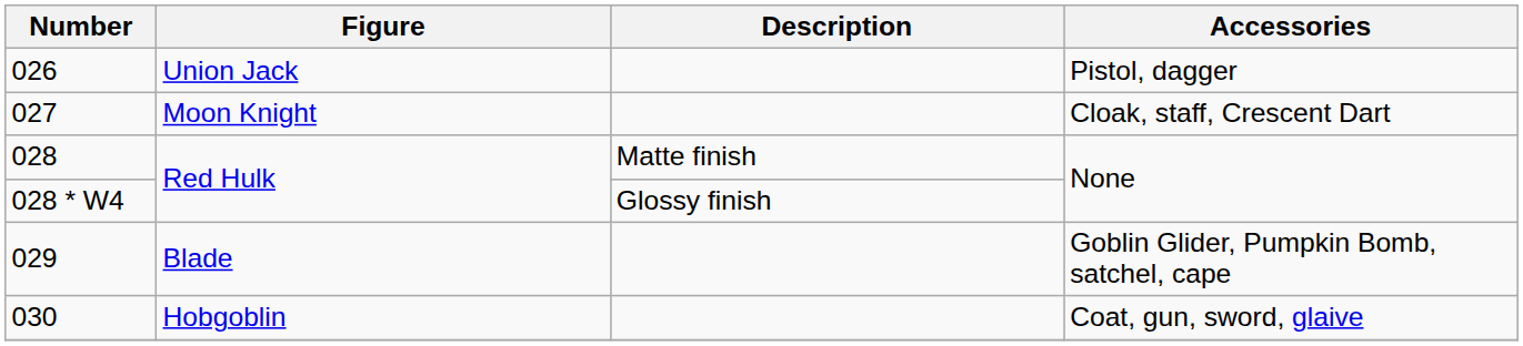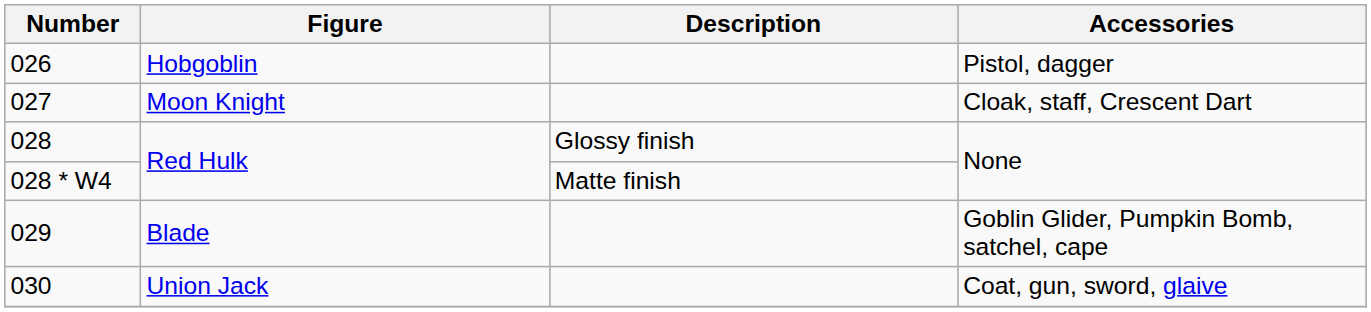026 | Figure: Union Jack -> Hobgoblin
028 | Description: Matte finish -> Glossy finish
028 * W4 | Description: Glossy finish -> Matte finish
030 | Figure: Hobgoblin -> Union Jack
